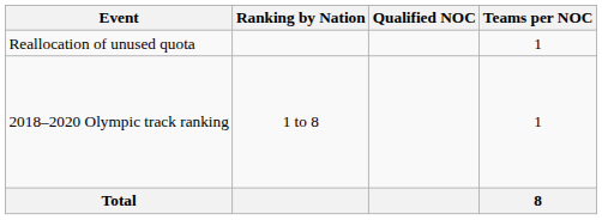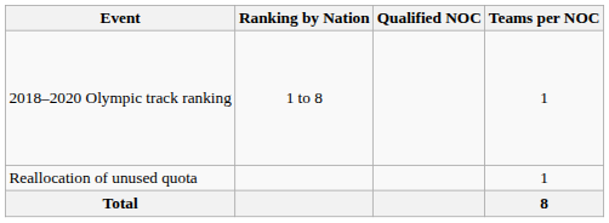rows swapped: 2018–2020 Olympic track ranking <-> Reallocation of unused quota
